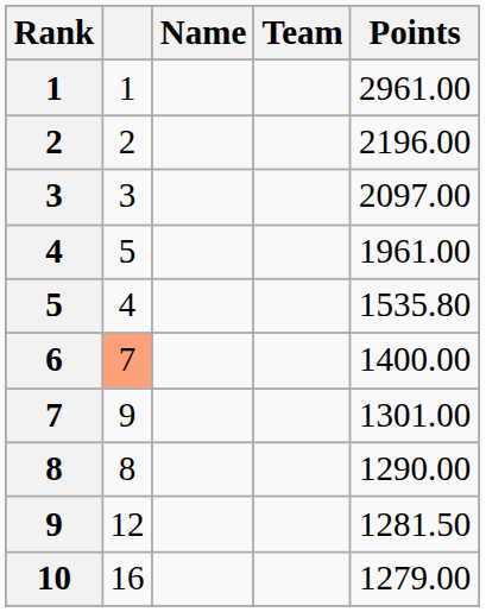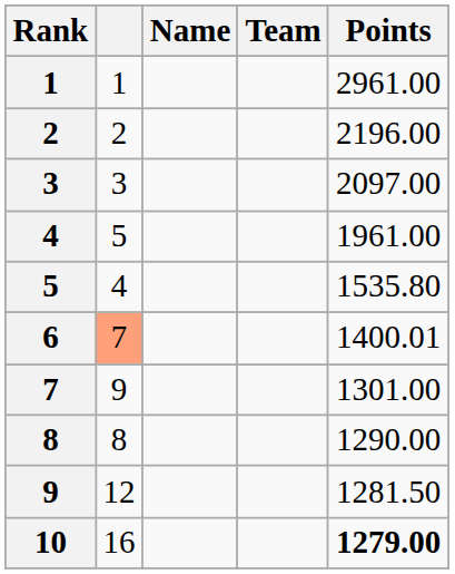6 | Points: 1400.00 -> 1400.01
10 | Points: normal -> bold
